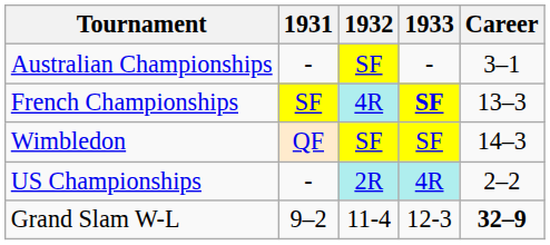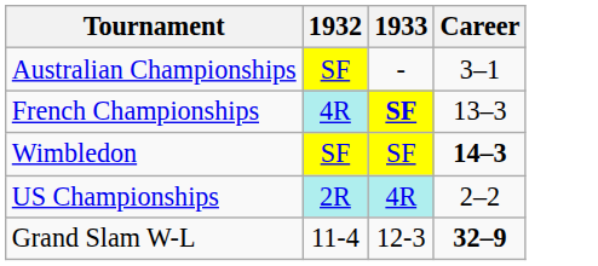- column: 1931 | - | SF | QF | - | 9–2
Wimbledon | Career: normal -> bold
